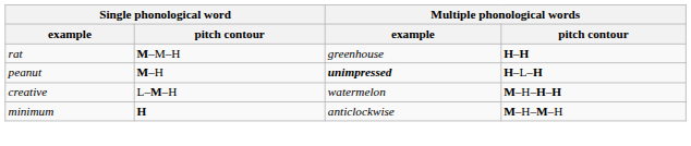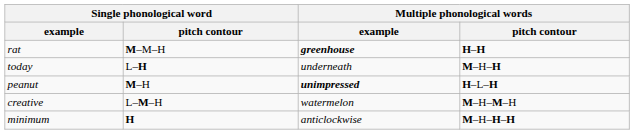rat | Multiple phonological words / example: normal -> bold
+ row: today | L–H | underneath | M–H–H
creative | Multiple phonological words / pitch contour: M–H–H–H -> M–H–M–H
minimum | Multiple phonological words / pitch contour: M–H–M–H -> M–H–H–H
